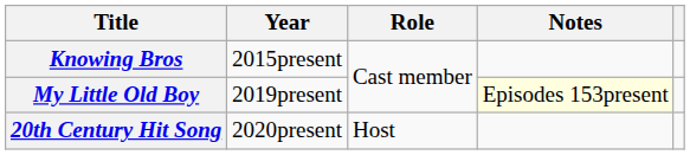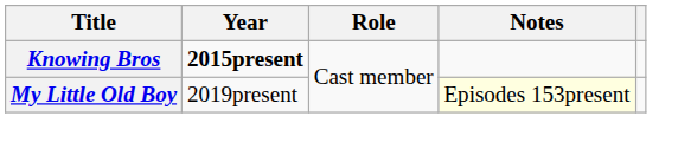Knowing Bros | Year: normal -> bold
- row: 20th Century Hit Song | 2020present | Host
